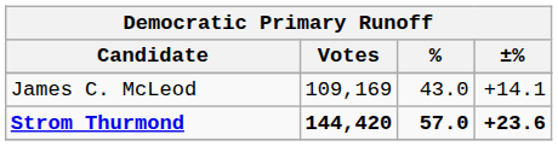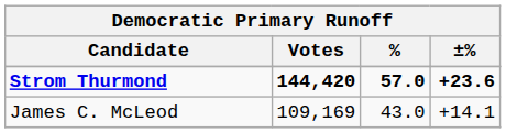rows swapped: Strom Thurmond <-> James C. McLeod
